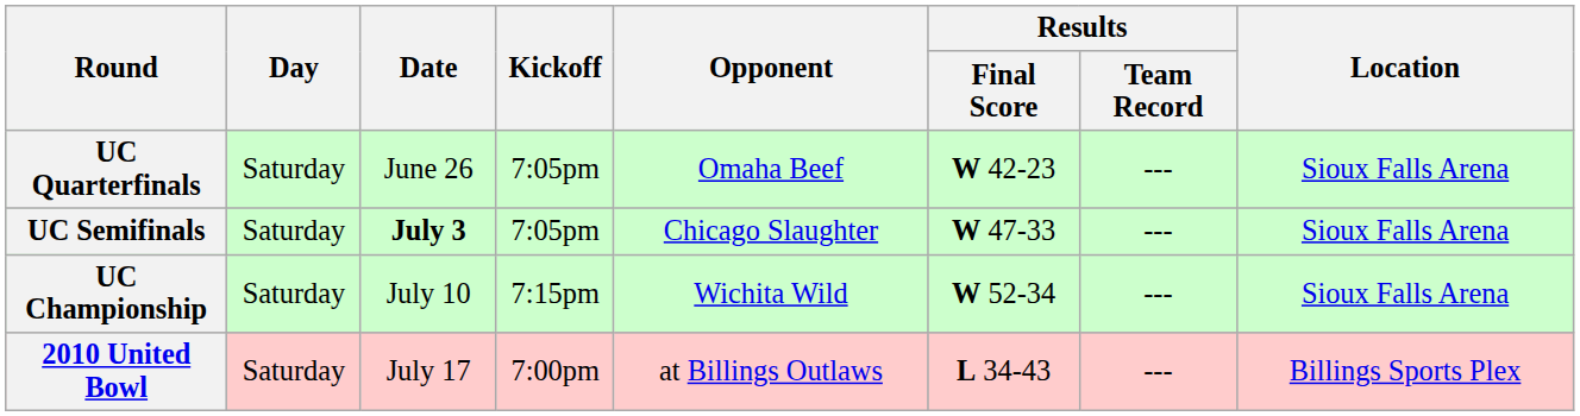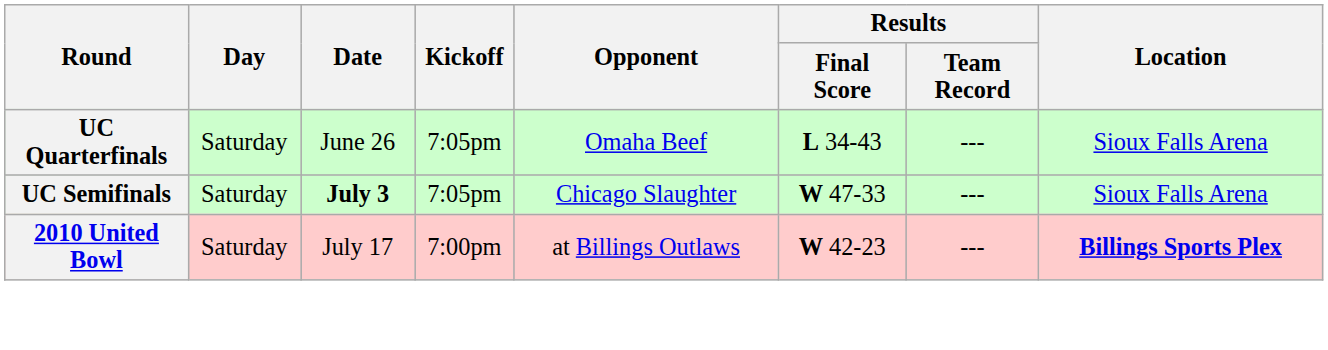UC Quarterfinals | Results / Final Score: W 42-23 -> L 34-43
- row: UC Championship | Saturday | July 10 | 7:15pm | Wichita Wild | W 52-34 | --- | Sioux Falls Arena
2010 United Bowl | Results / Final Score: L 34-43 -> W 42-23
2010 United Bowl | Location: normal -> bold
